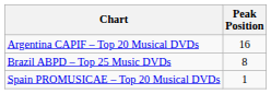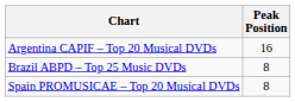Spain PROMUSICAE – Top 20 Musical DVDs | Peak Position: 1 -> 8
